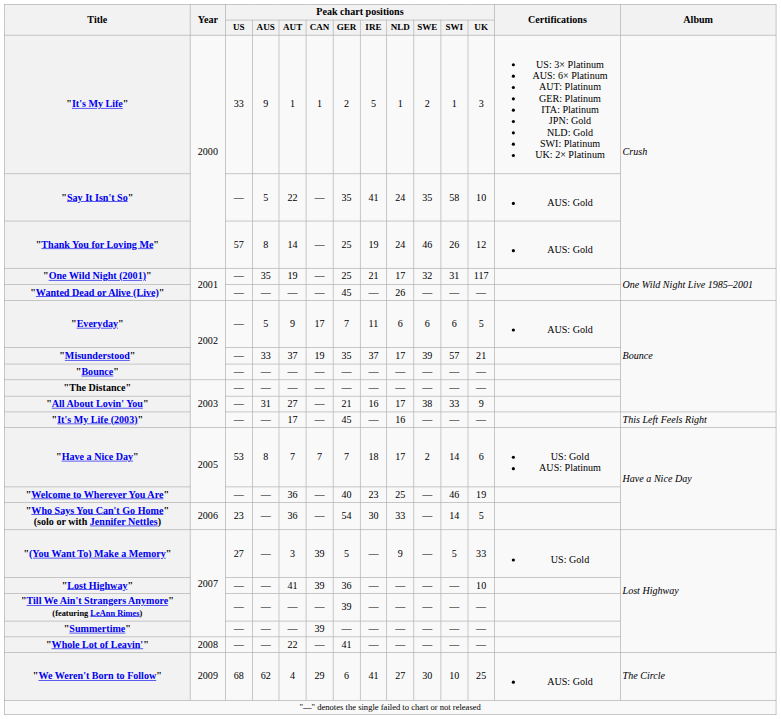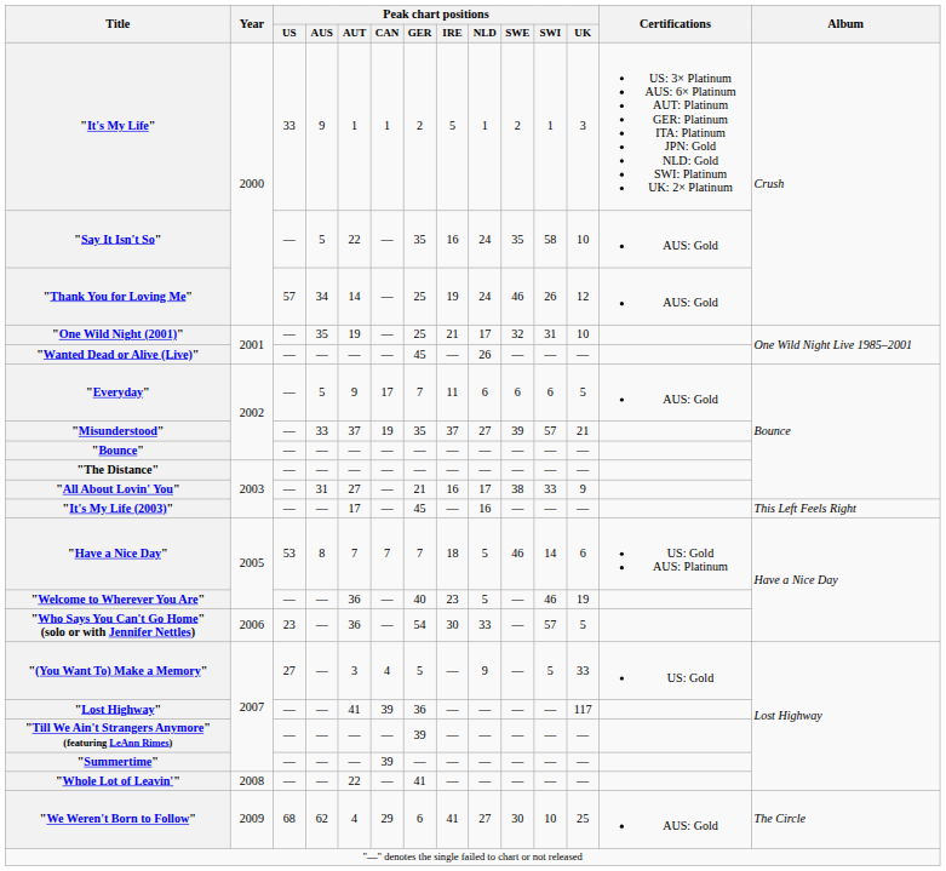"Say It Isn't So" | Peak chart positions / IRE: 41 -> 16
"Thank You for Loving Me" | Peak chart positions / AUS: 8 -> 34
"One Wild Night (2001)" | Peak chart positions / UK: 117 -> 10
"Misunderstood" | Peak chart positions / NLD: 17 -> 27
"Have a Nice Day" | Peak chart positions / NLD: 17 -> 5
"Have a Nice Day" | Peak chart positions / SWE: 2 -> 46
"Welcome to Wherever You Are" | Peak chart positions / NLD: 25 -> 5
"Who Says You Can't Go Home" (solo or with Jennifer Nettles) | Peak chart positions / SWI: 14 -> 57
"(You Want To) Make a Memory" | Peak chart positions / CAN: 39 -> 4
"Lost Highway" | Peak chart positions / UK: 10 -> 117
